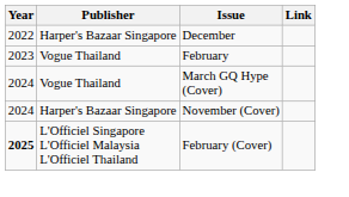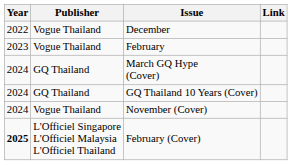December | Publisher: Harper's Bazaar Singapore -> Vogue Thailand
March GQ Hype (Cover) | Publisher: Vogue Thailand -> GQ Thailand
+ row: 2024 | GQ Thailand | GQ Thailand 10 Years (Cover)
November (Cover) | Publisher: Harper's Bazaar Singapore -> Vogue Thailand
